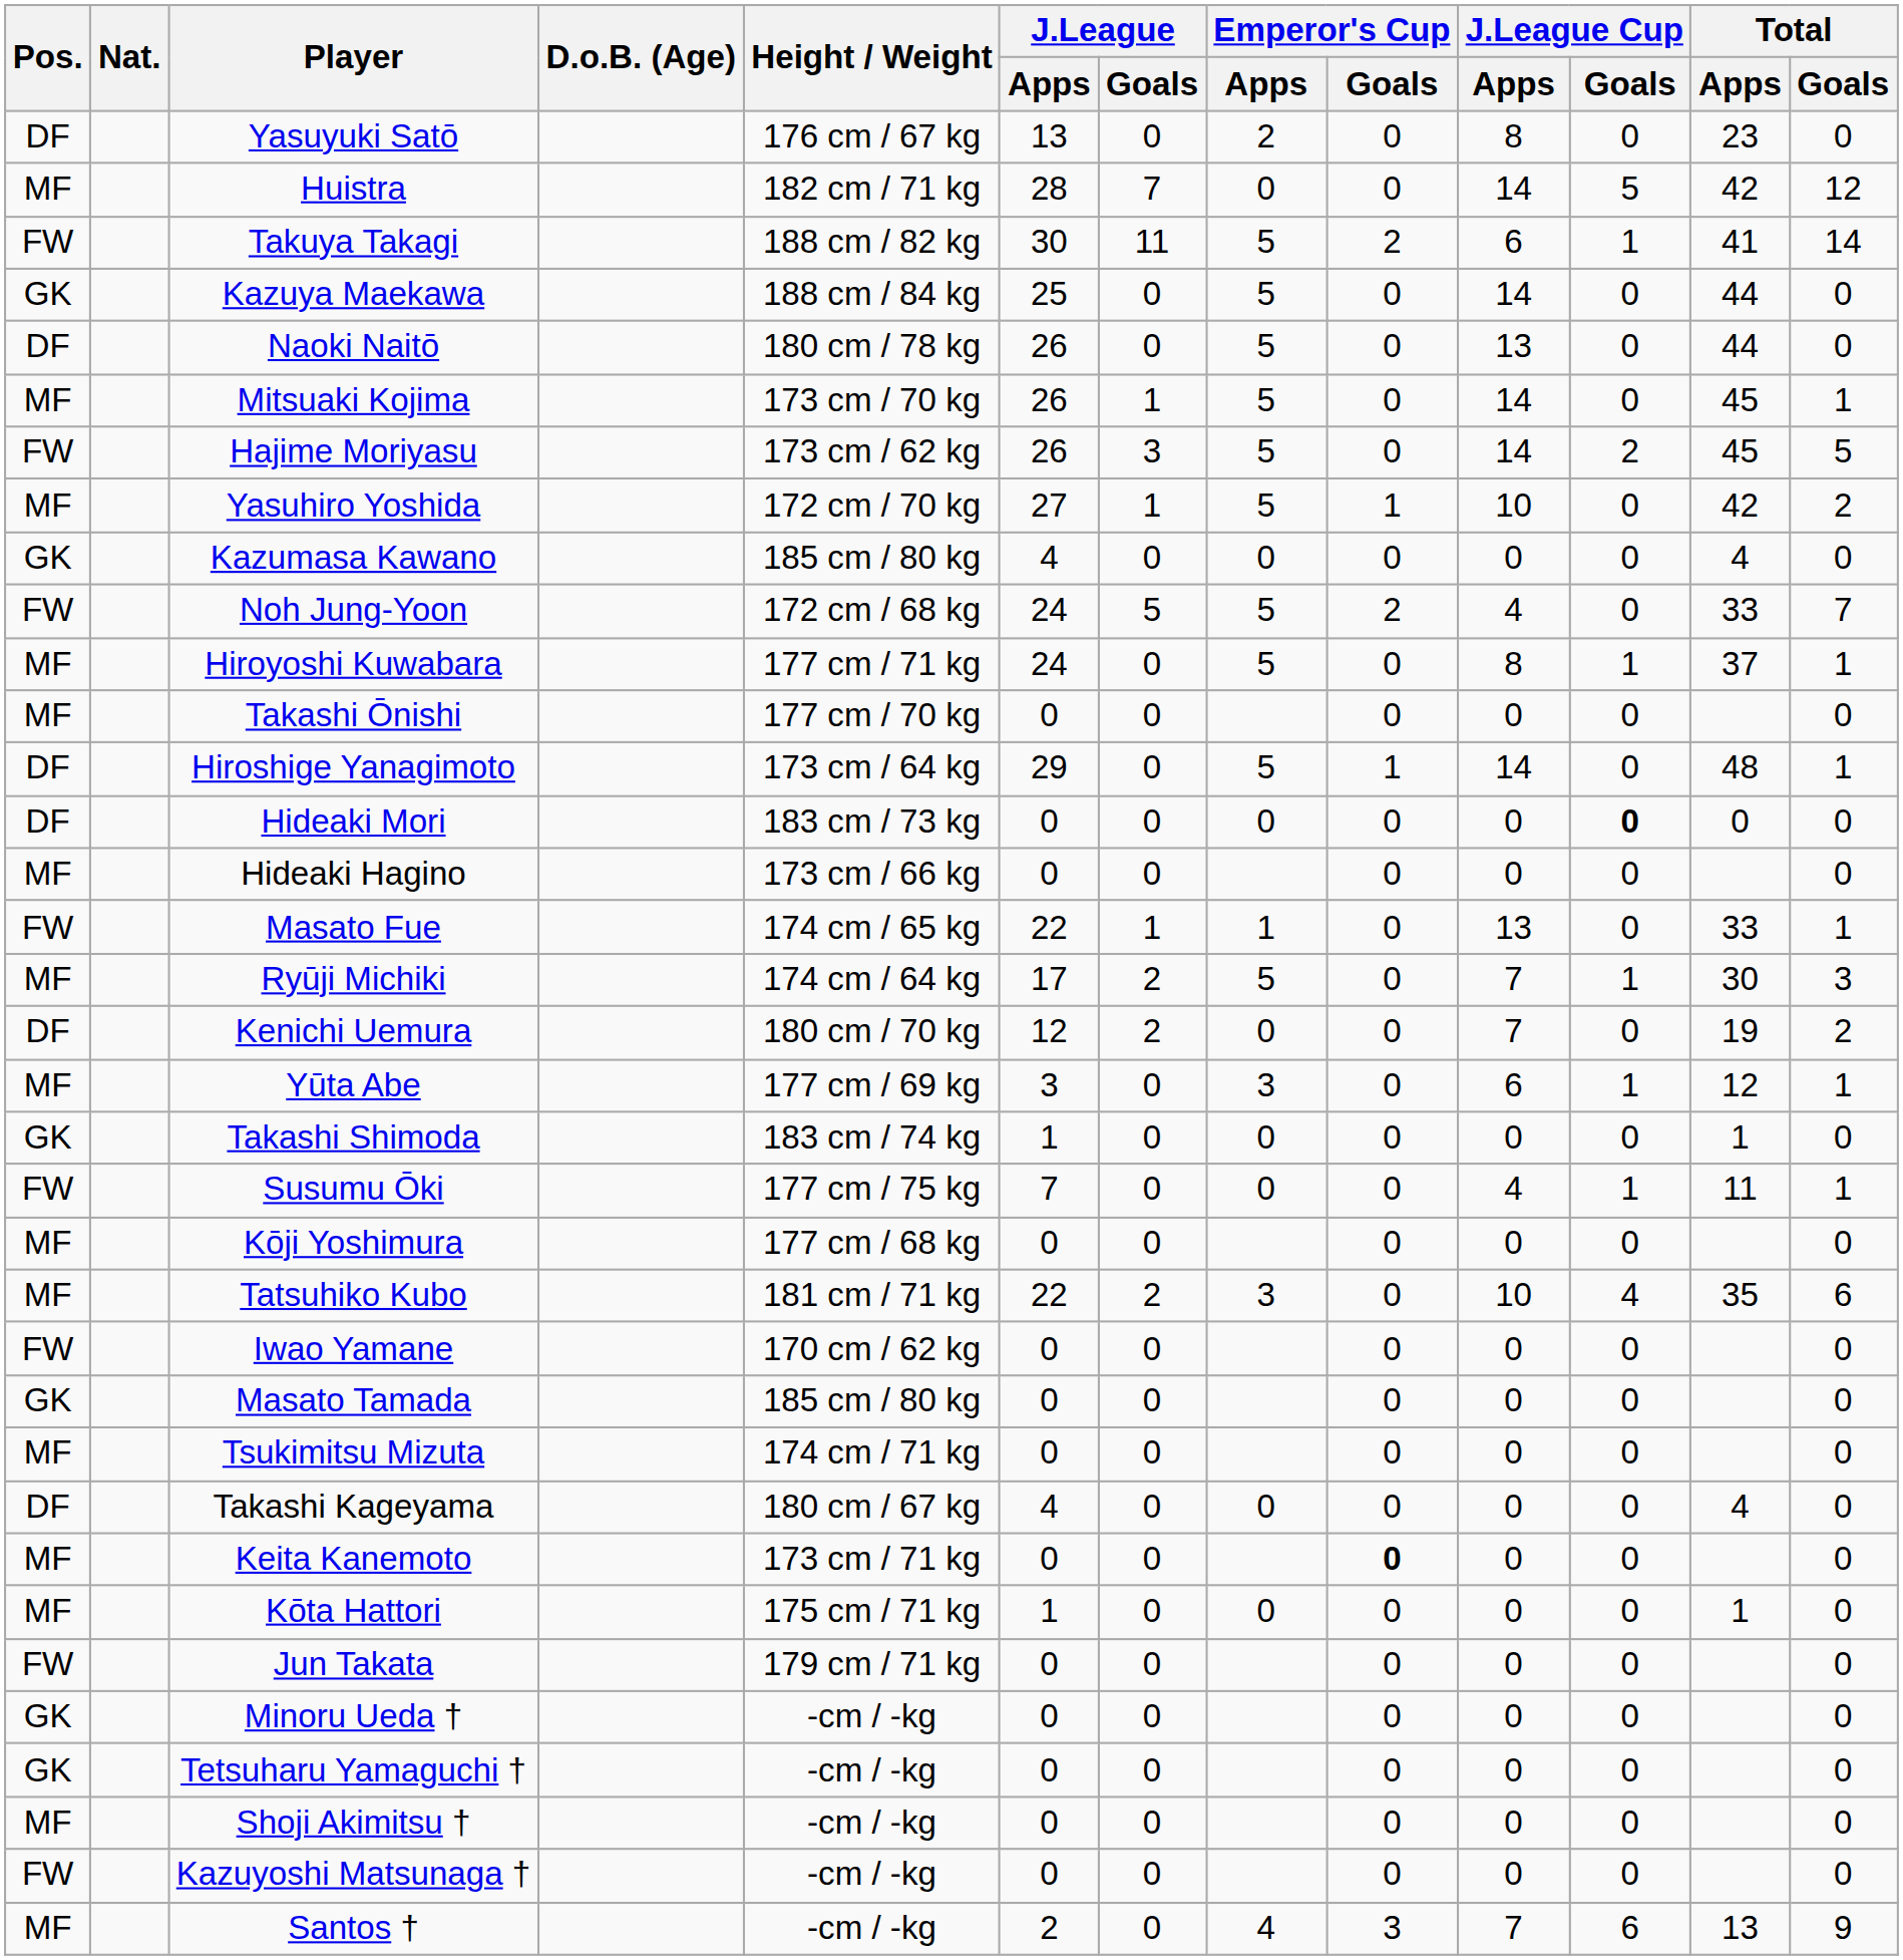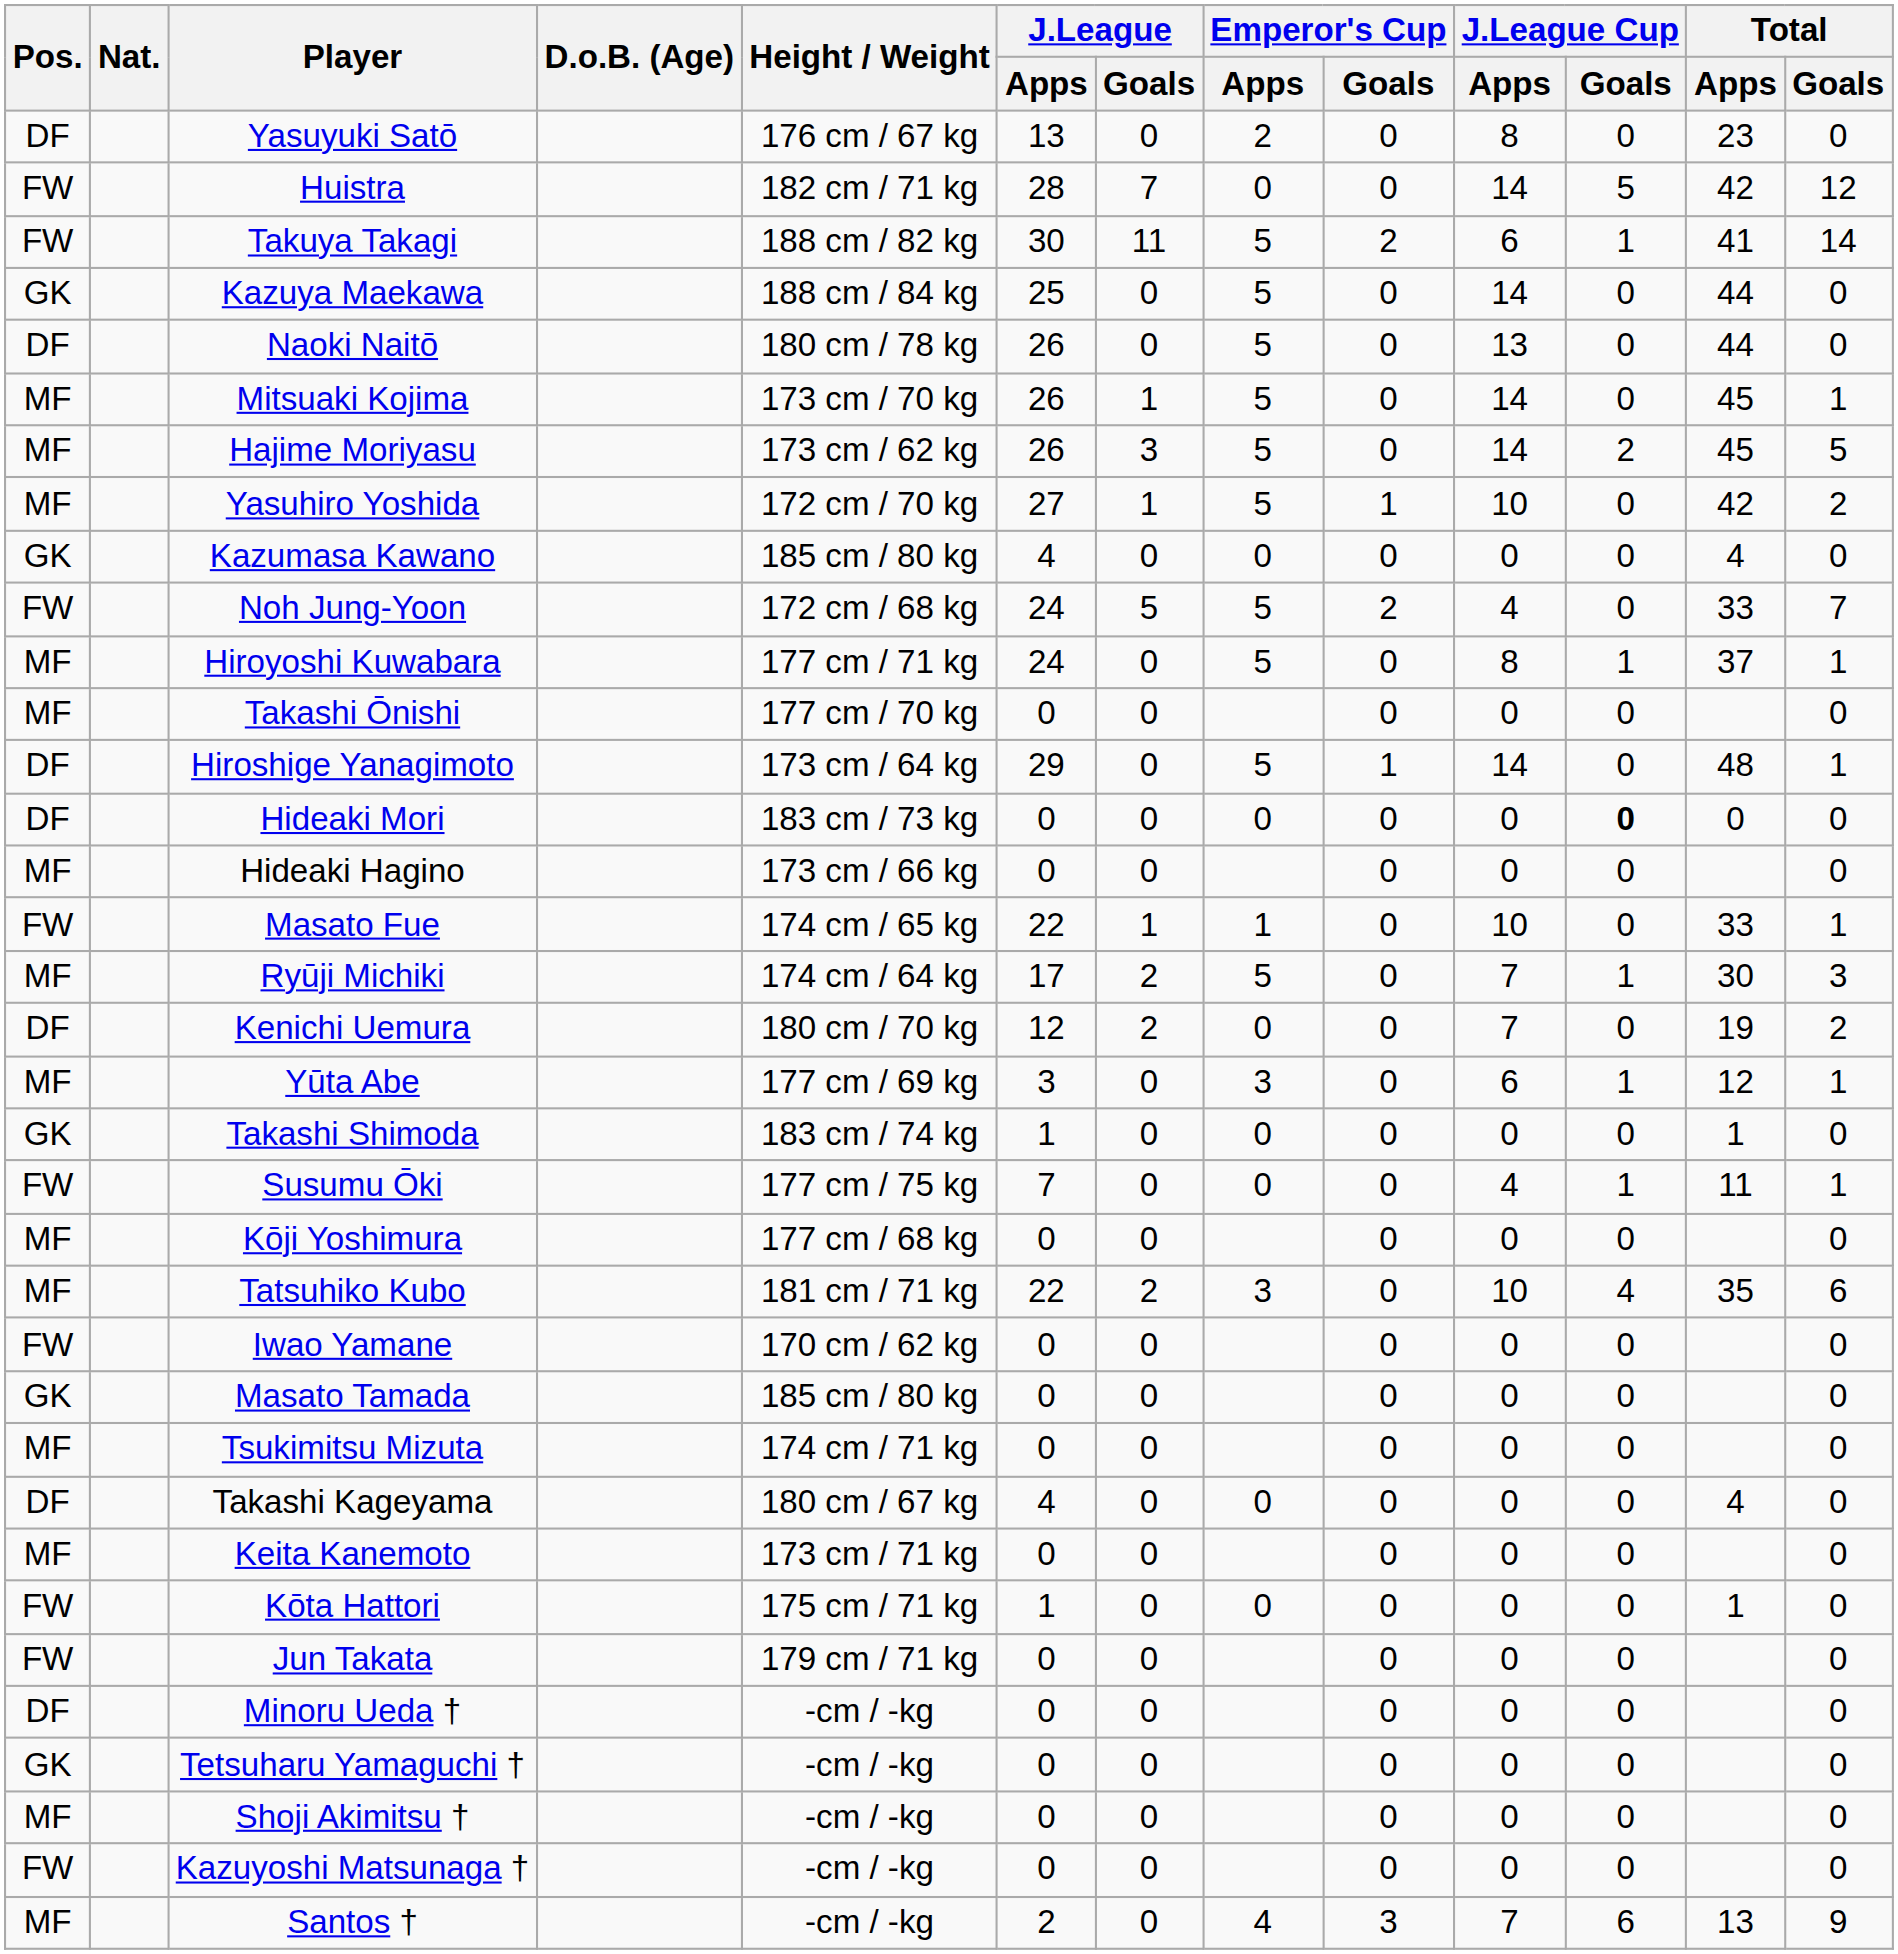Huistra | Pos.: MF -> FW
Hajime Moriyasu | Pos.: FW -> MF
Masato Fue | J.League Cup / Apps: 13 -> 10
Keita Kanemoto | Emperor's Cup / Goals: bold -> normal
Kōta Hattori | Pos.: MF -> FW
Minoru Ueda † | Pos.: GK -> DF
